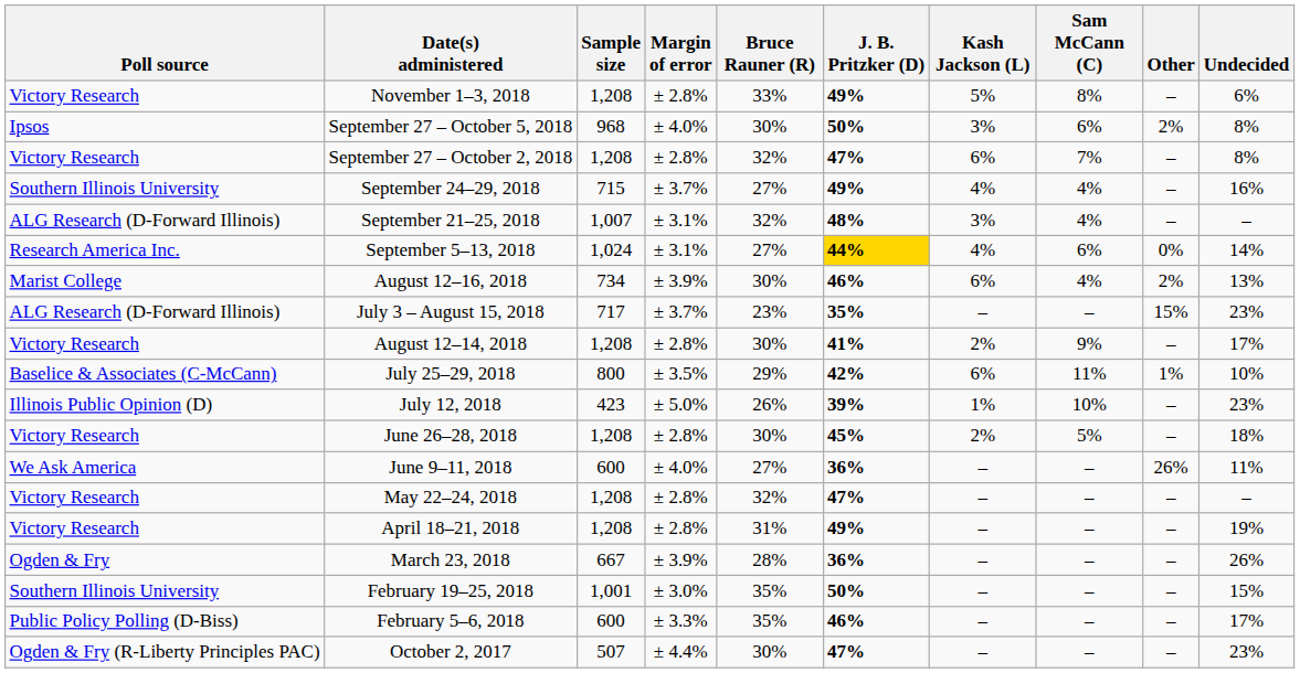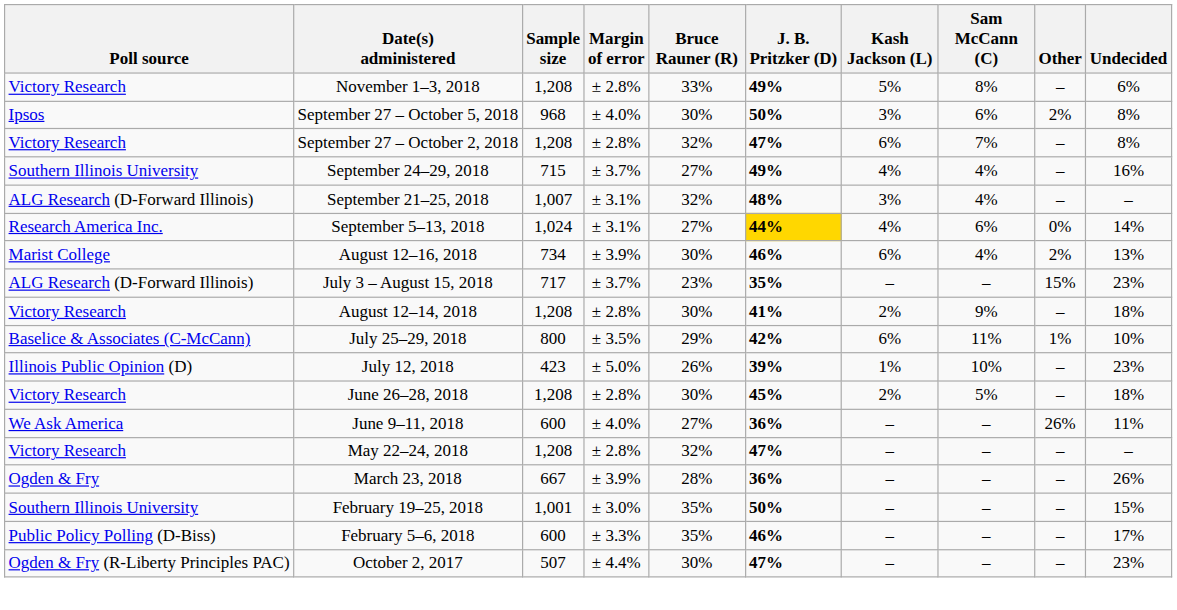August 12–14, 2018 | Undecided: 17% -> 18%
- row: Victory Research | April 18–21, 2018 | 1,208 | ± 2.8% | 31% | 49% | – | – | – | 19%
